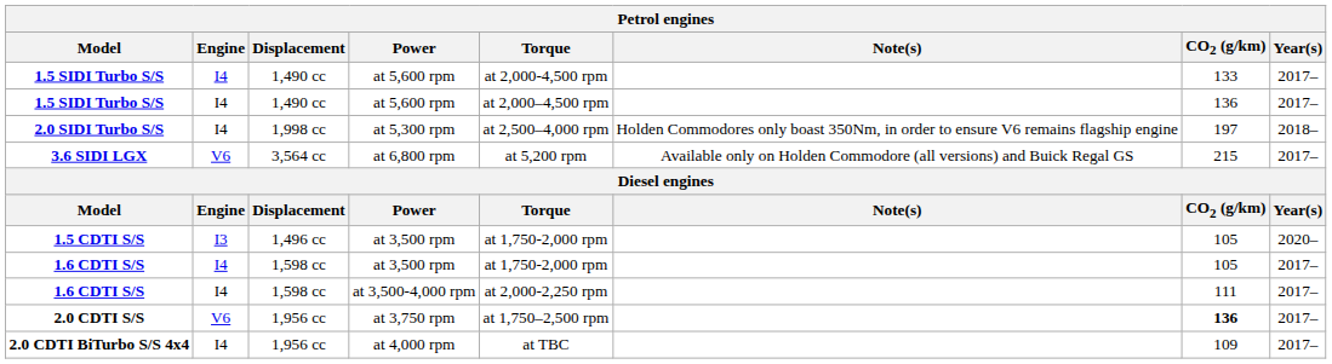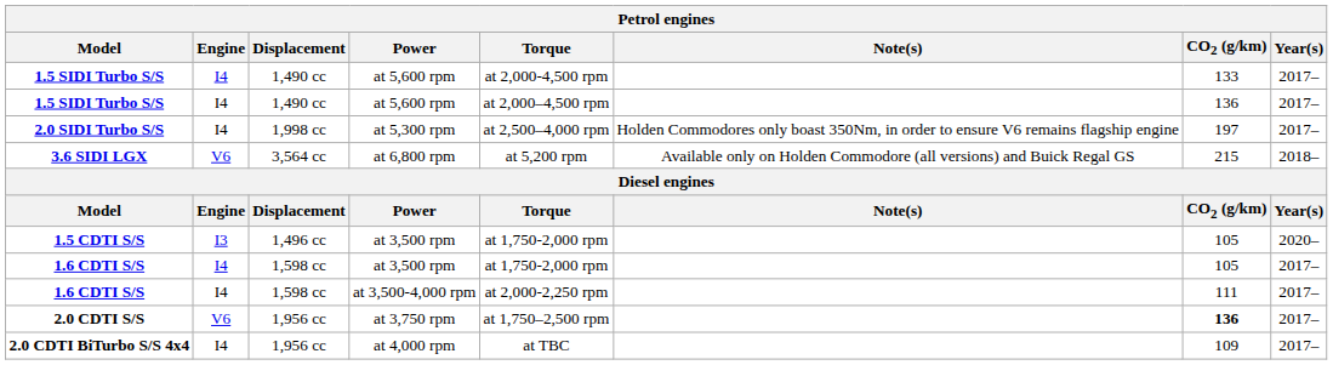2.0 SIDI Turbo S/S | Year(s): 2018– -> 2017–
3.6 SIDI LGX | Year(s): 2017– -> 2018–
